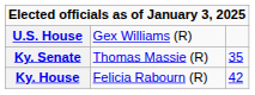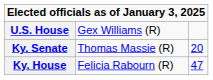Ky. Senate | column 3: 35 -> 20
Ky. House | column 3: 42 -> 47
